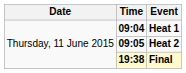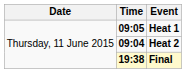Heat 1 | Time: 09:04 -> 09:05
Heat 2 | Time: 09:05 -> 09:04
